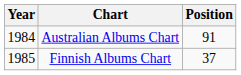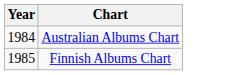- column: Position | 91 | 37
